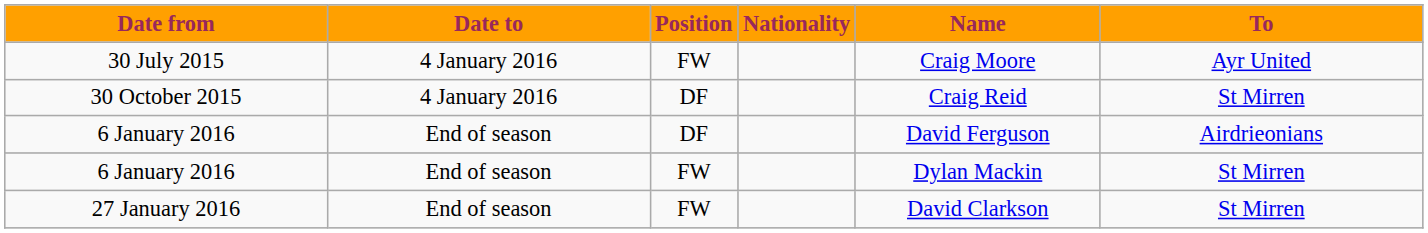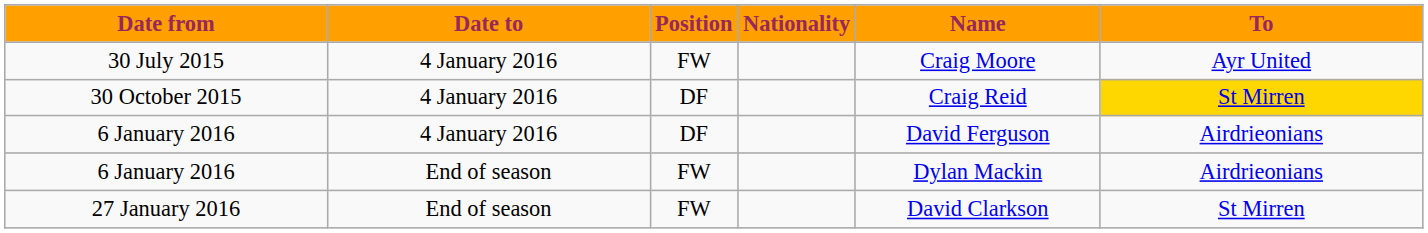30 October 2015 | To: no background -> gold background
6 January 2016 / DF | Date to: End of season -> 4 January 2016
6 January 2016 / FW | To: St Mirren -> Airdrieonians
